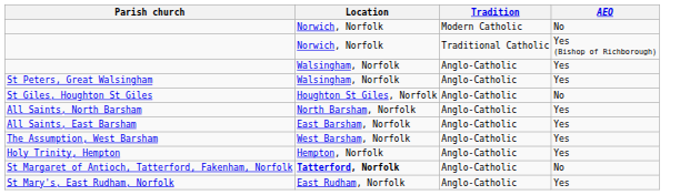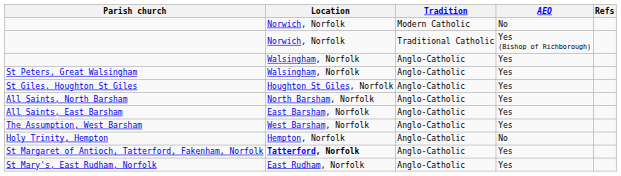+ column: Refs
St Giles, Houghton St Giles | AEO: No -> Yes
Holy Trinity, Hempton | AEO: Yes -> No
St Margaret of Antioch, Tatterford, Fakenham, Norfolk | AEO: No -> Yes
